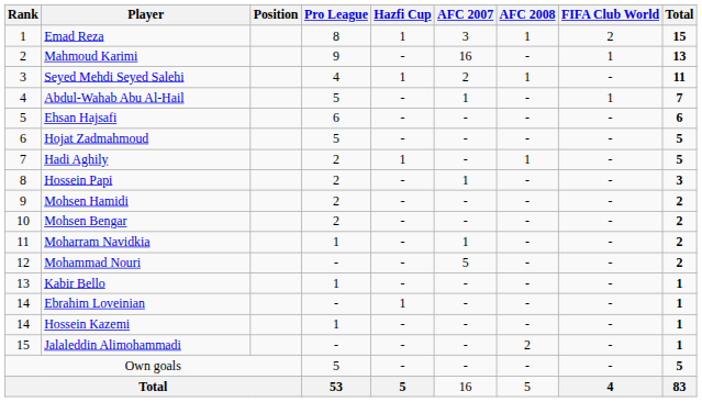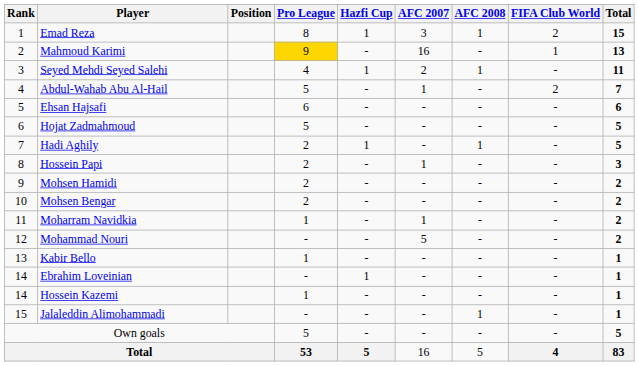Mahmoud Karimi | Pro League: no background -> gold background
Abdul-Wahab Abu Al-Hail | FIFA Club World: 1 -> 2
Jalaleddin Alimohammadi | AFC 2008: 2 -> 1
